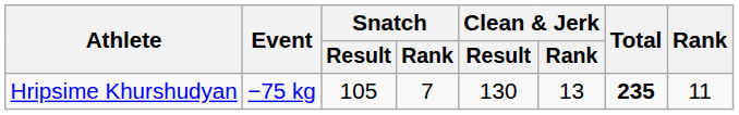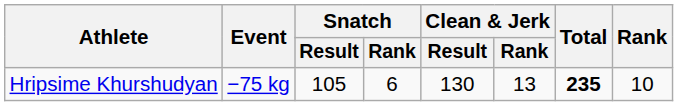Hripsime Khurshudyan | Snatch / Rank: 7 -> 6
Hripsime Khurshudyan | Rank: 11 -> 10
